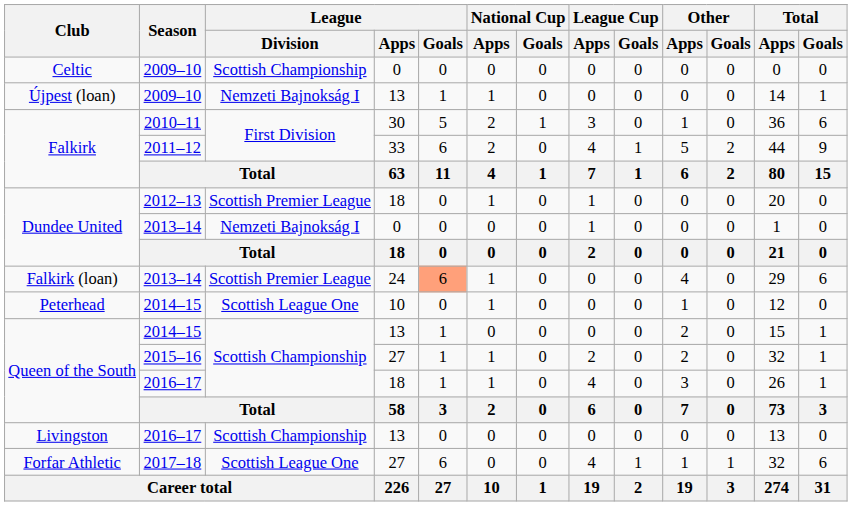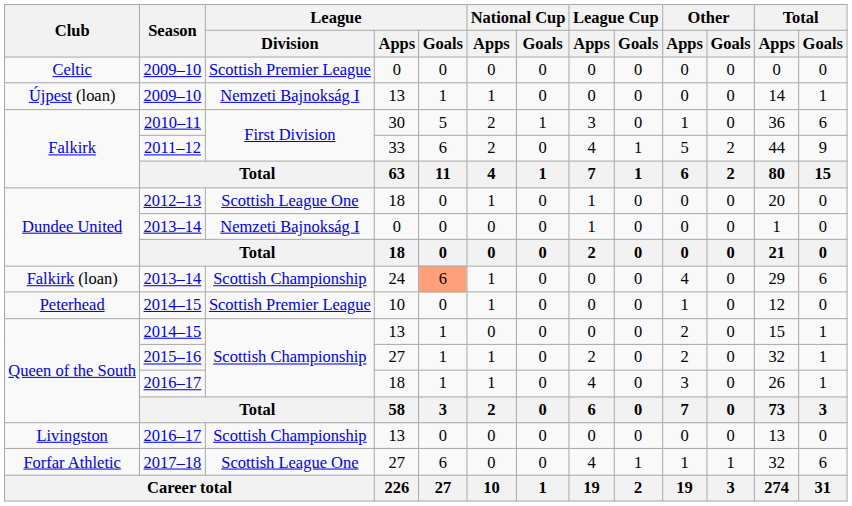Celtic | League / Division: Scottish Championship -> Scottish Premier League
Dundee United / 2012–13 | League / Division: Scottish Premier League -> Scottish League One
Falkirk (loan) | League / Division: Scottish Premier League -> Scottish Championship
Peterhead | League / Division: Scottish League One -> Scottish Premier League
